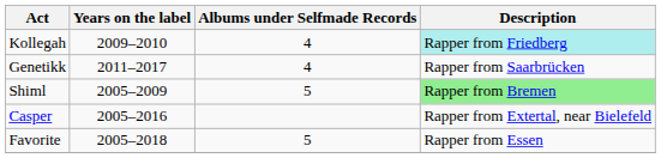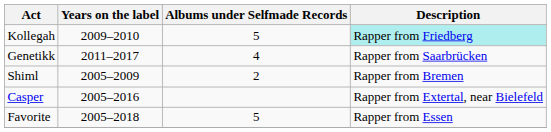Kollegah | Albums under Selfmade Records: 4 -> 5
Shiml | Albums under Selfmade Records: 5 -> 2
Shiml | Description: lightgreen background -> no background
